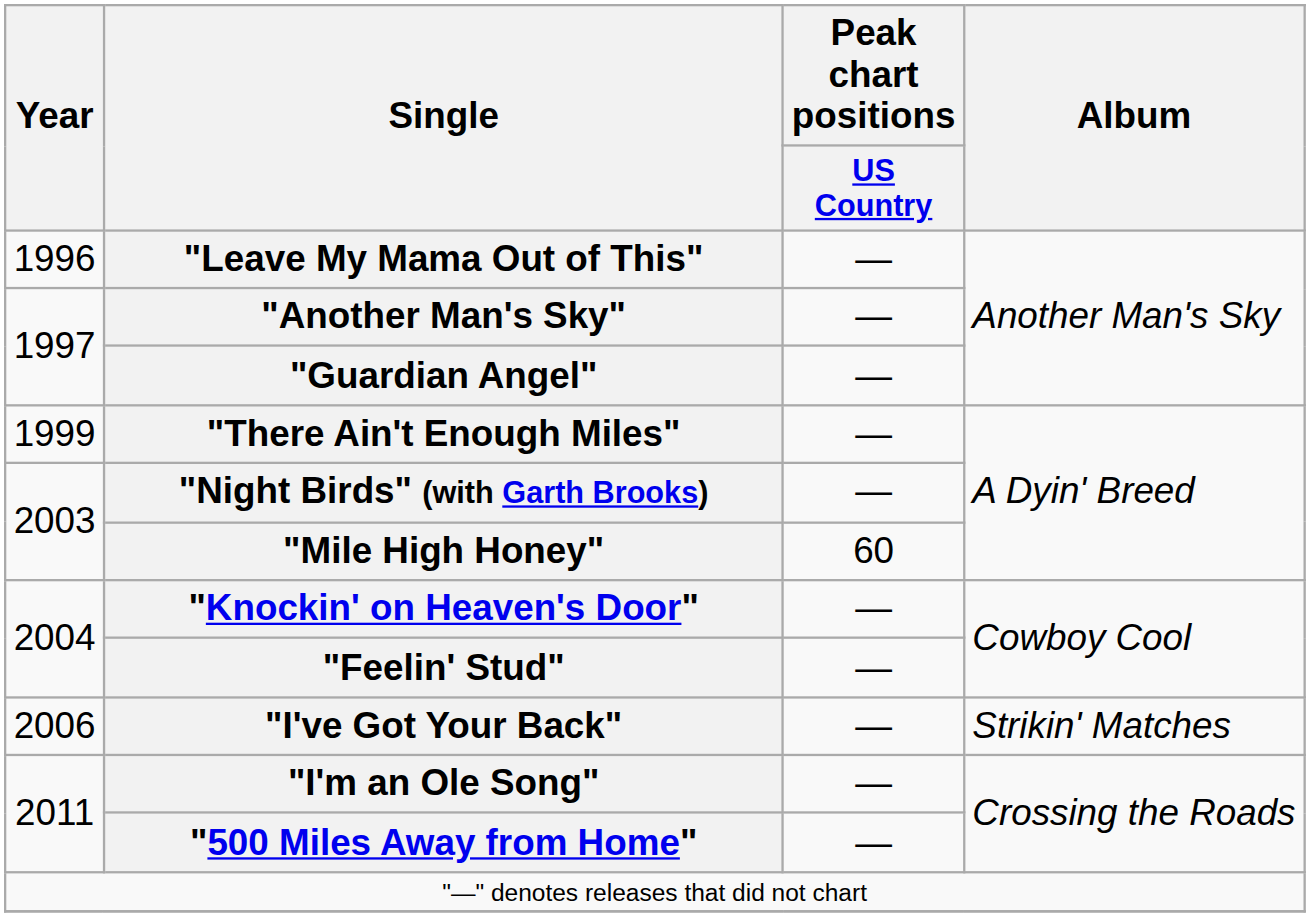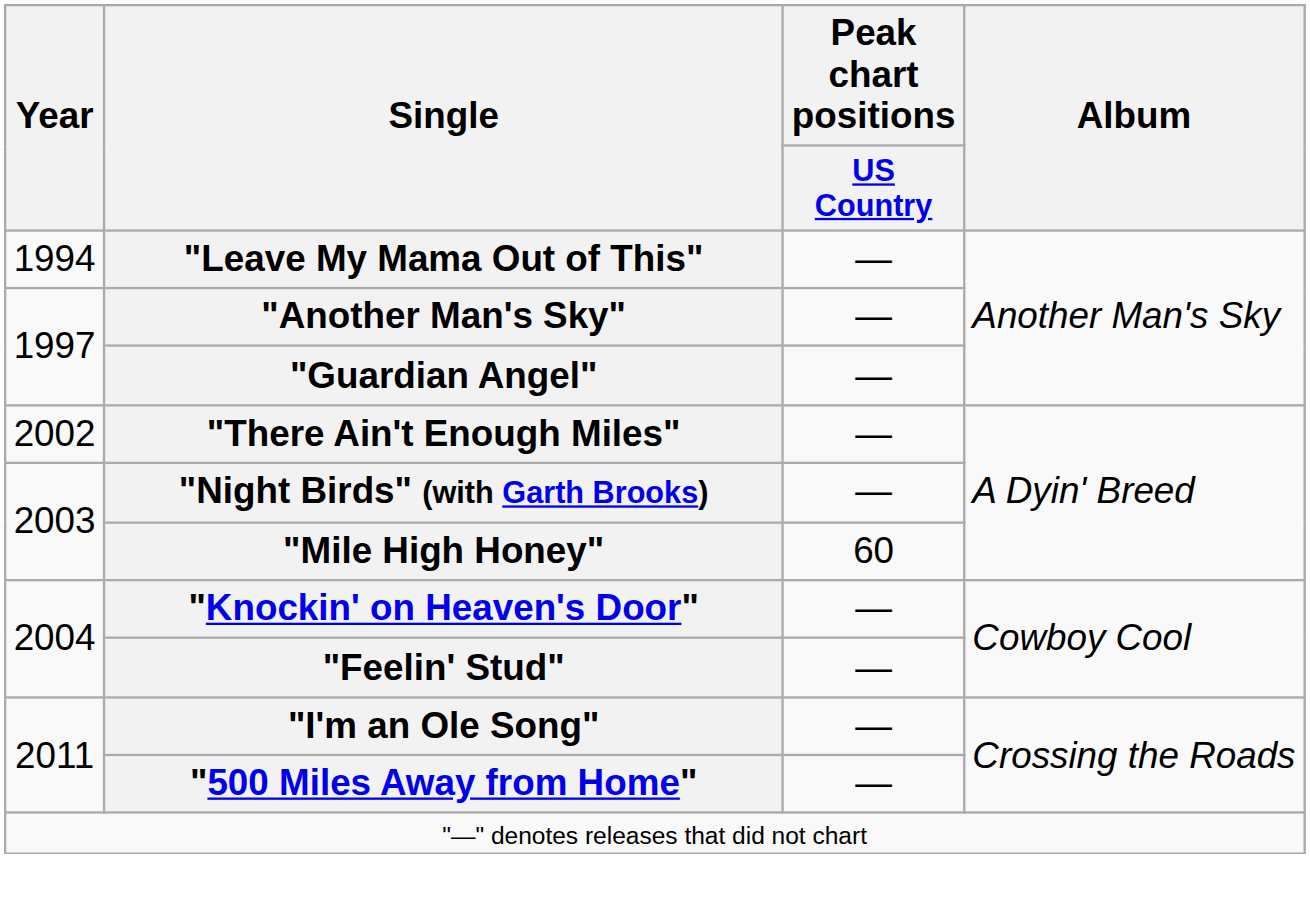"Leave My Mama Out of This" | Year: 1996 -> 1994
"There Ain't Enough Miles" | Year: 1999 -> 2002
- row: 2006 | "I've Got Your Back" | — | Strikin' Matches
